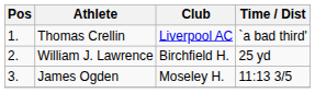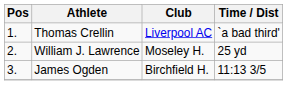William J. Lawrence | Club: Birchfield H. -> Moseley H.
James Ogden | Club: Moseley H. -> Birchfield H.
